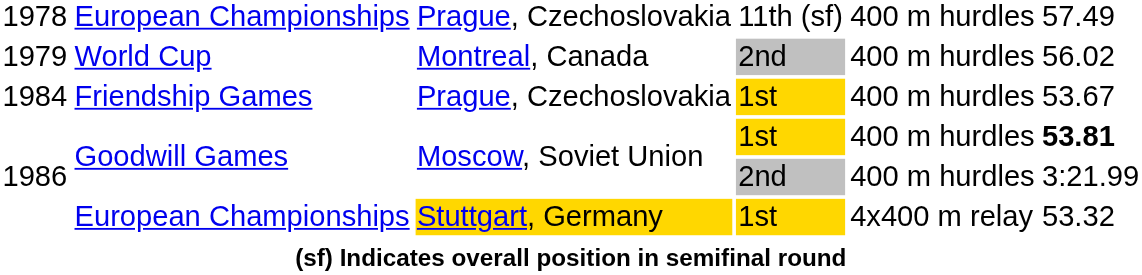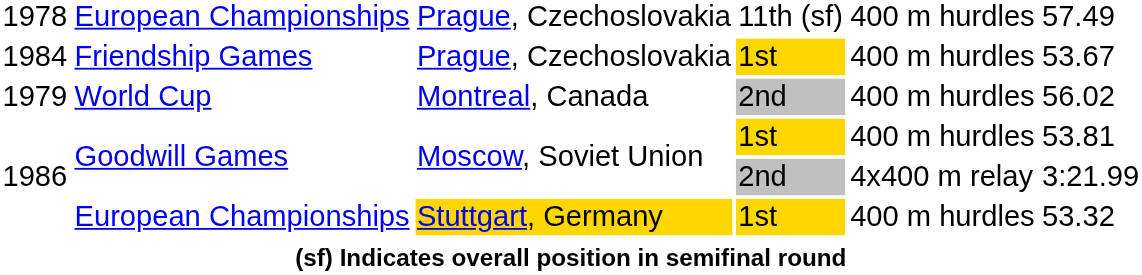rows swapped: World Cup <-> Friendship Games
Goodwill Games / 1st | column 6: bold -> normal
Goodwill Games / 2nd | column 5: 400 m hurdles -> 4x400 m relay
European Championships / 1st | column 5: 4x400 m relay -> 400 m hurdles
